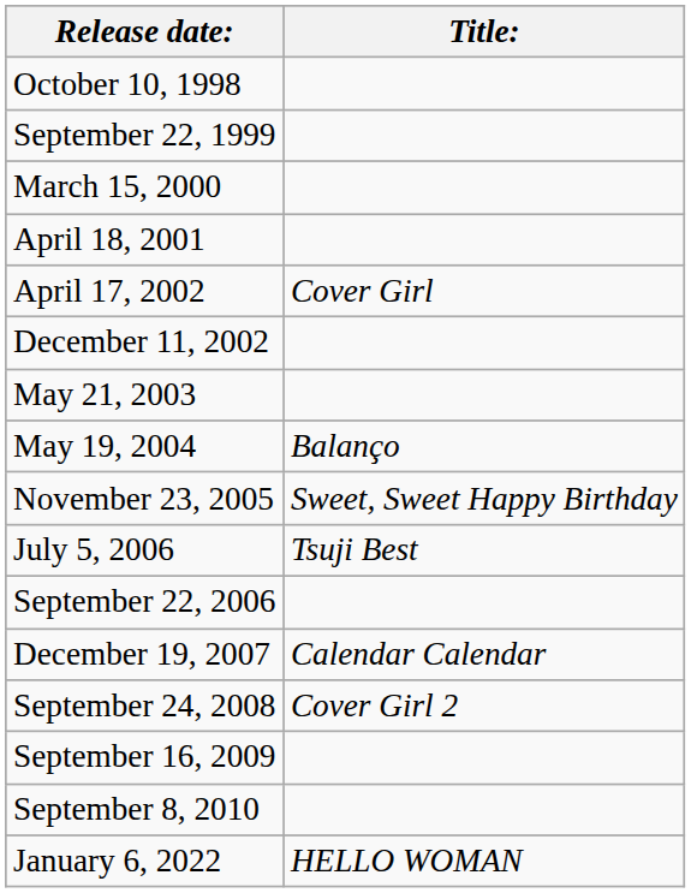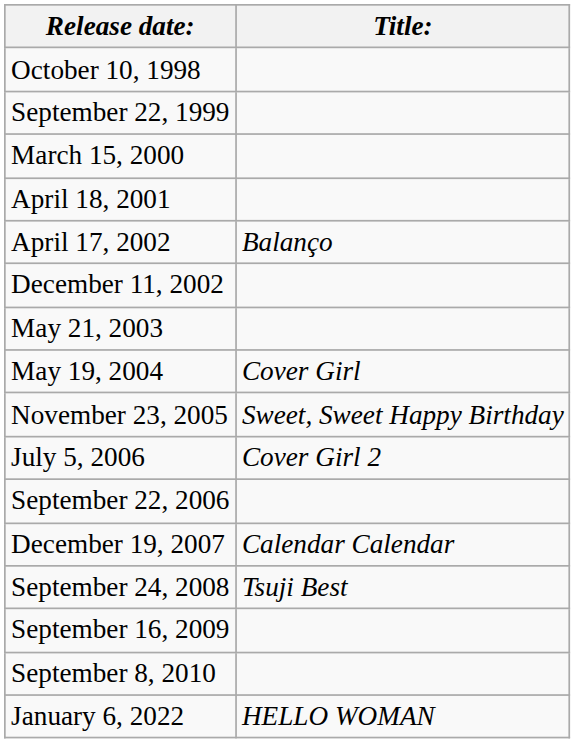April 17, 2002 | Title:: Cover Girl -> Balanço
May 19, 2004 | Title:: Balanço -> Cover Girl
July 5, 2006 | Title:: Tsuji Best -> Cover Girl 2
September 24, 2008 | Title:: Cover Girl 2 -> Tsuji Best
